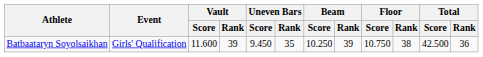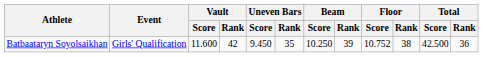Batbaataryn Soyolsaikhan | Vault / Rank: 39 -> 42
Batbaataryn Soyolsaikhan | Floor / Score: 10.750 -> 10.752
